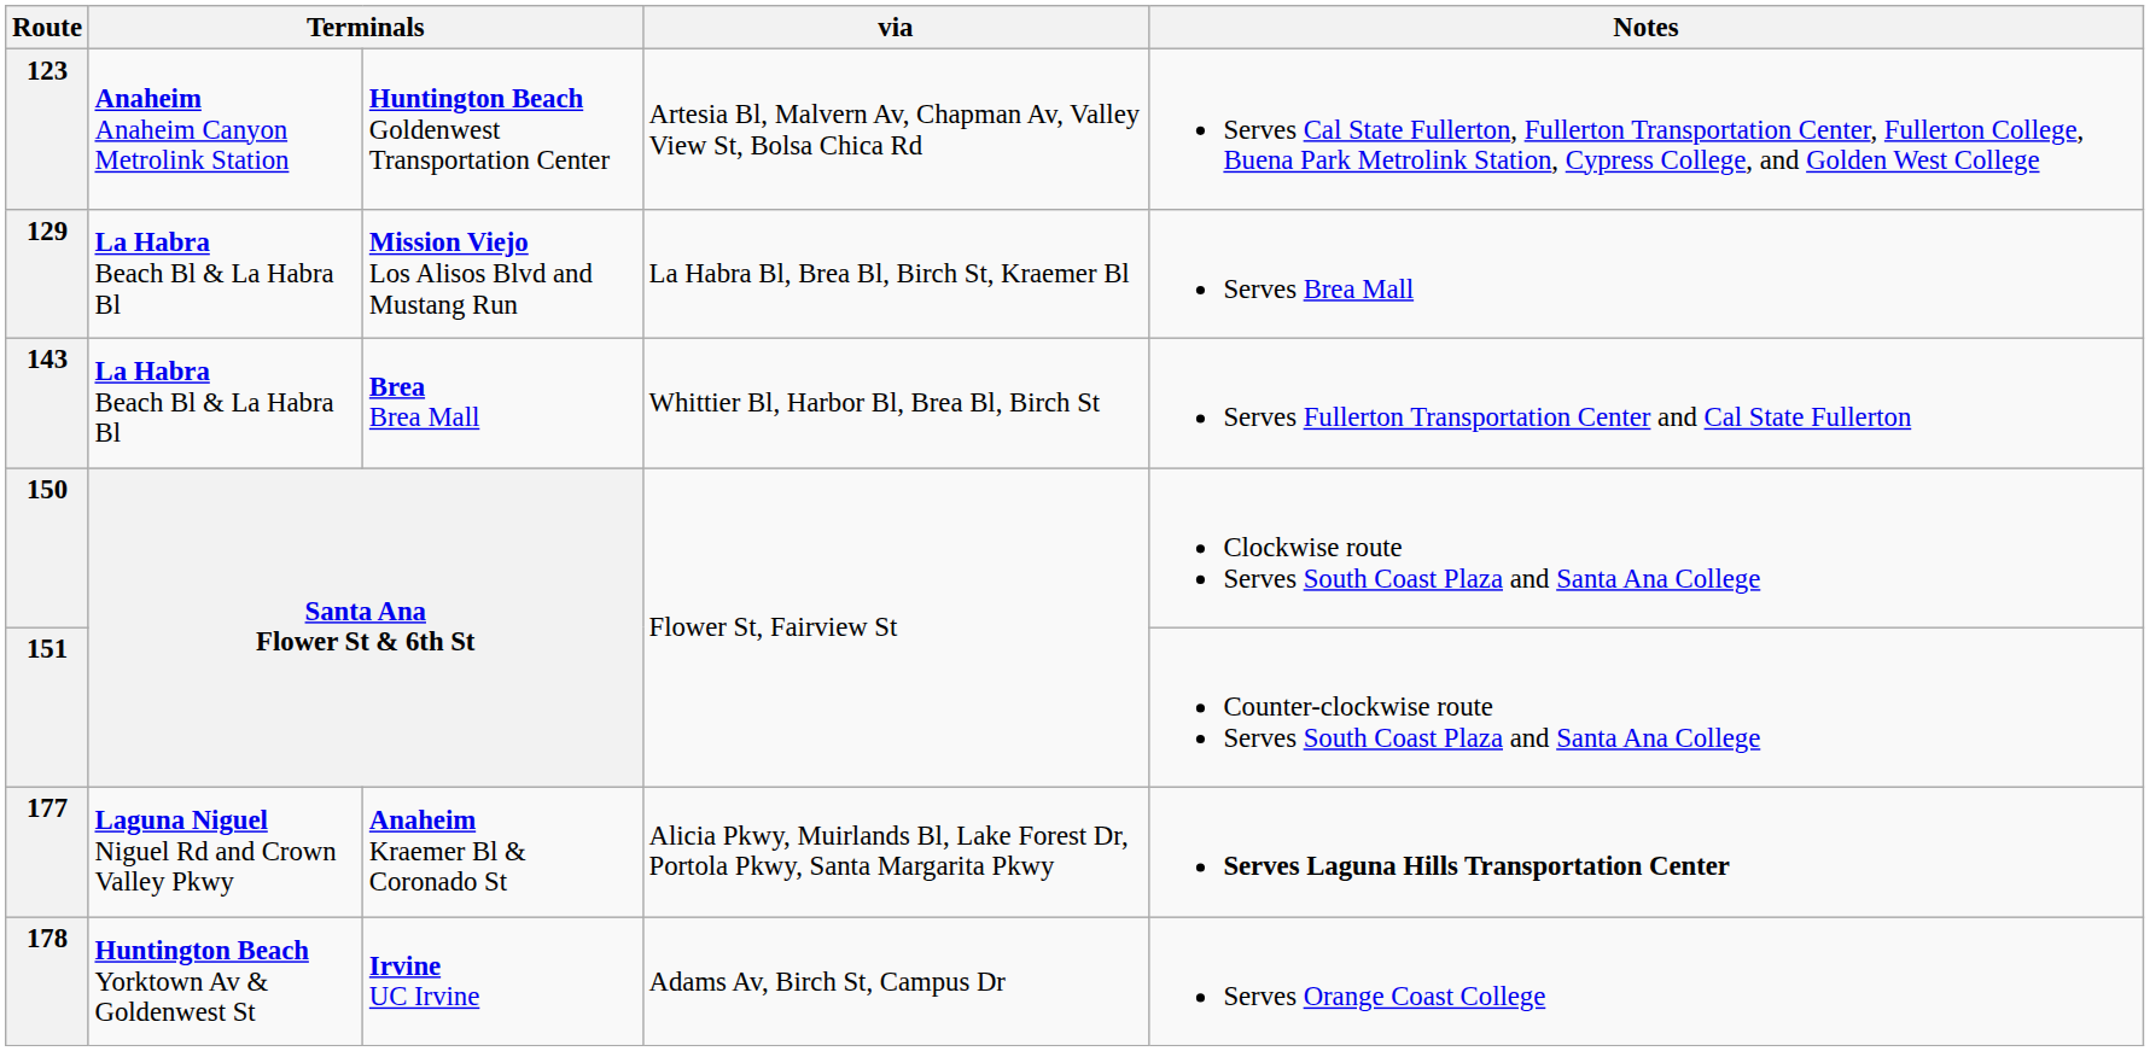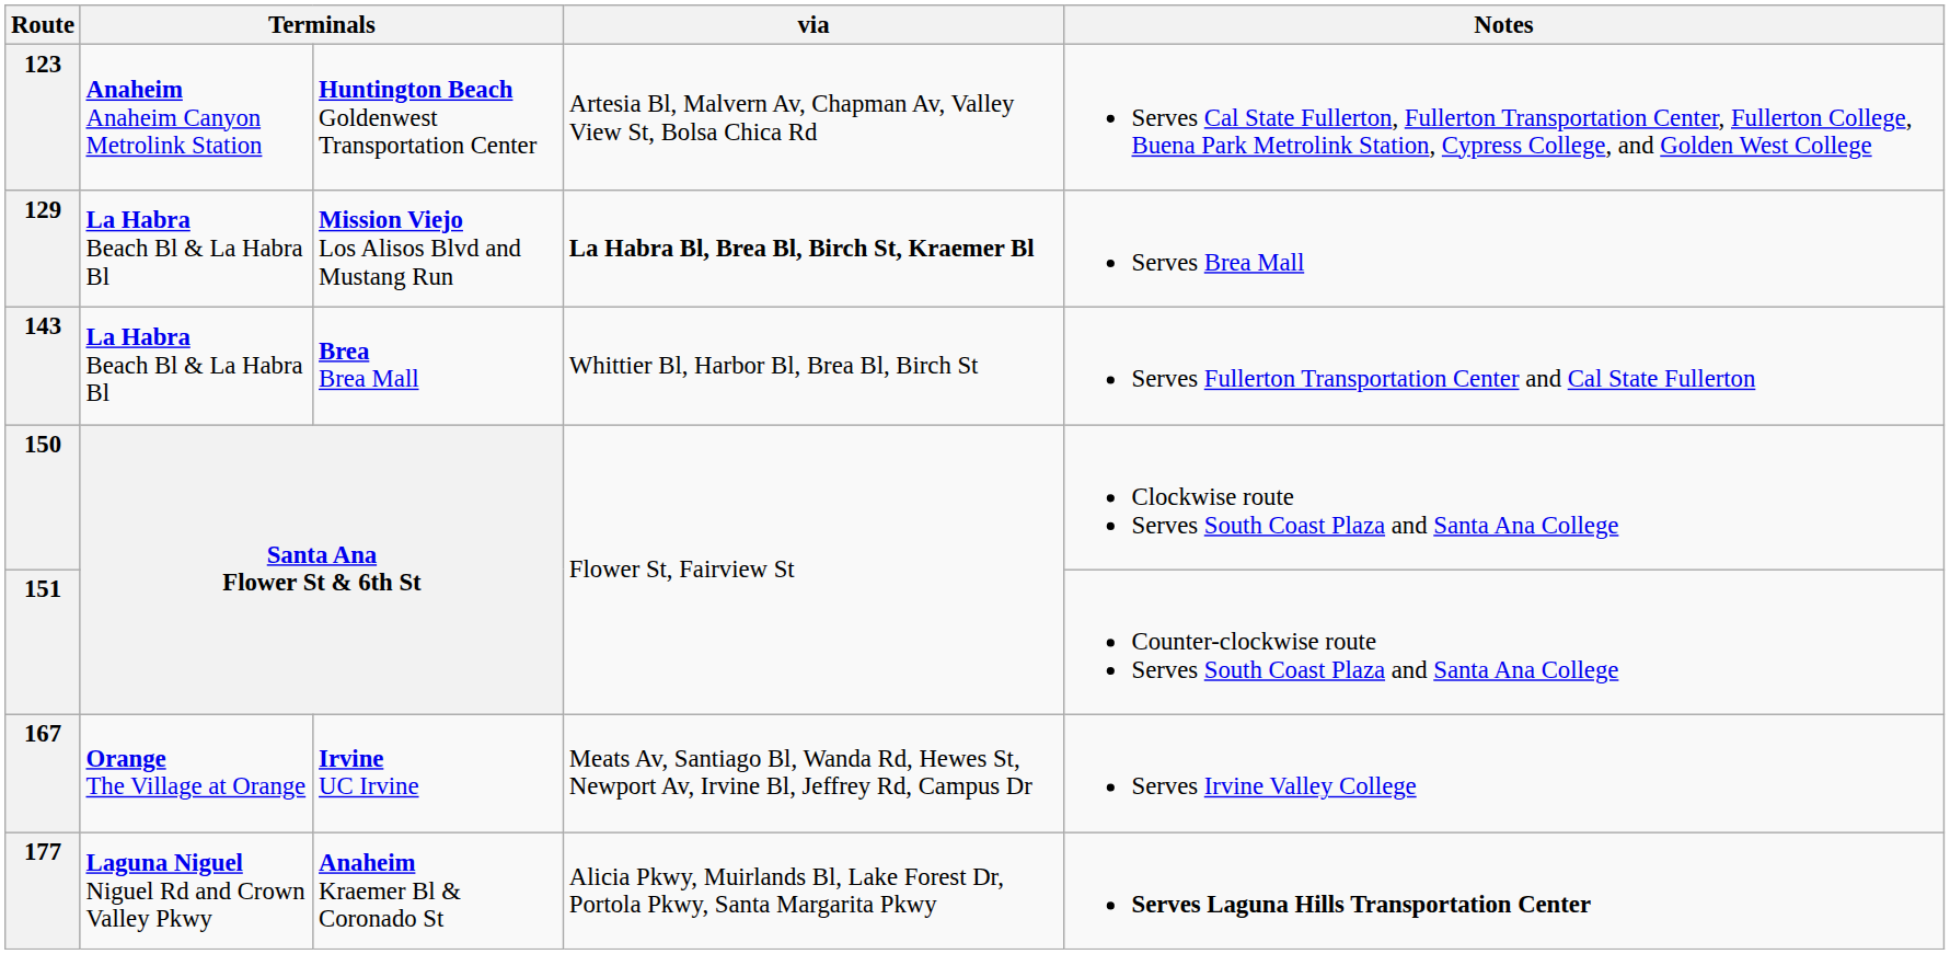129 | via: normal -> bold
+ row: 167 | Orange The Village at Orange | Irvine UC Irvine | Meats Av, Santiago Bl, Wanda Rd, Hewes St, Newport Av, Irvine Bl, Jeffrey Rd, Campus Dr | Serves Irvine Valley College
- row: 178 | Huntington Beach Yorktown Av & Goldenwest St | Irvine UC Irvine | Adams Av, Birch St, Campus Dr | Serves Orange Coast College
